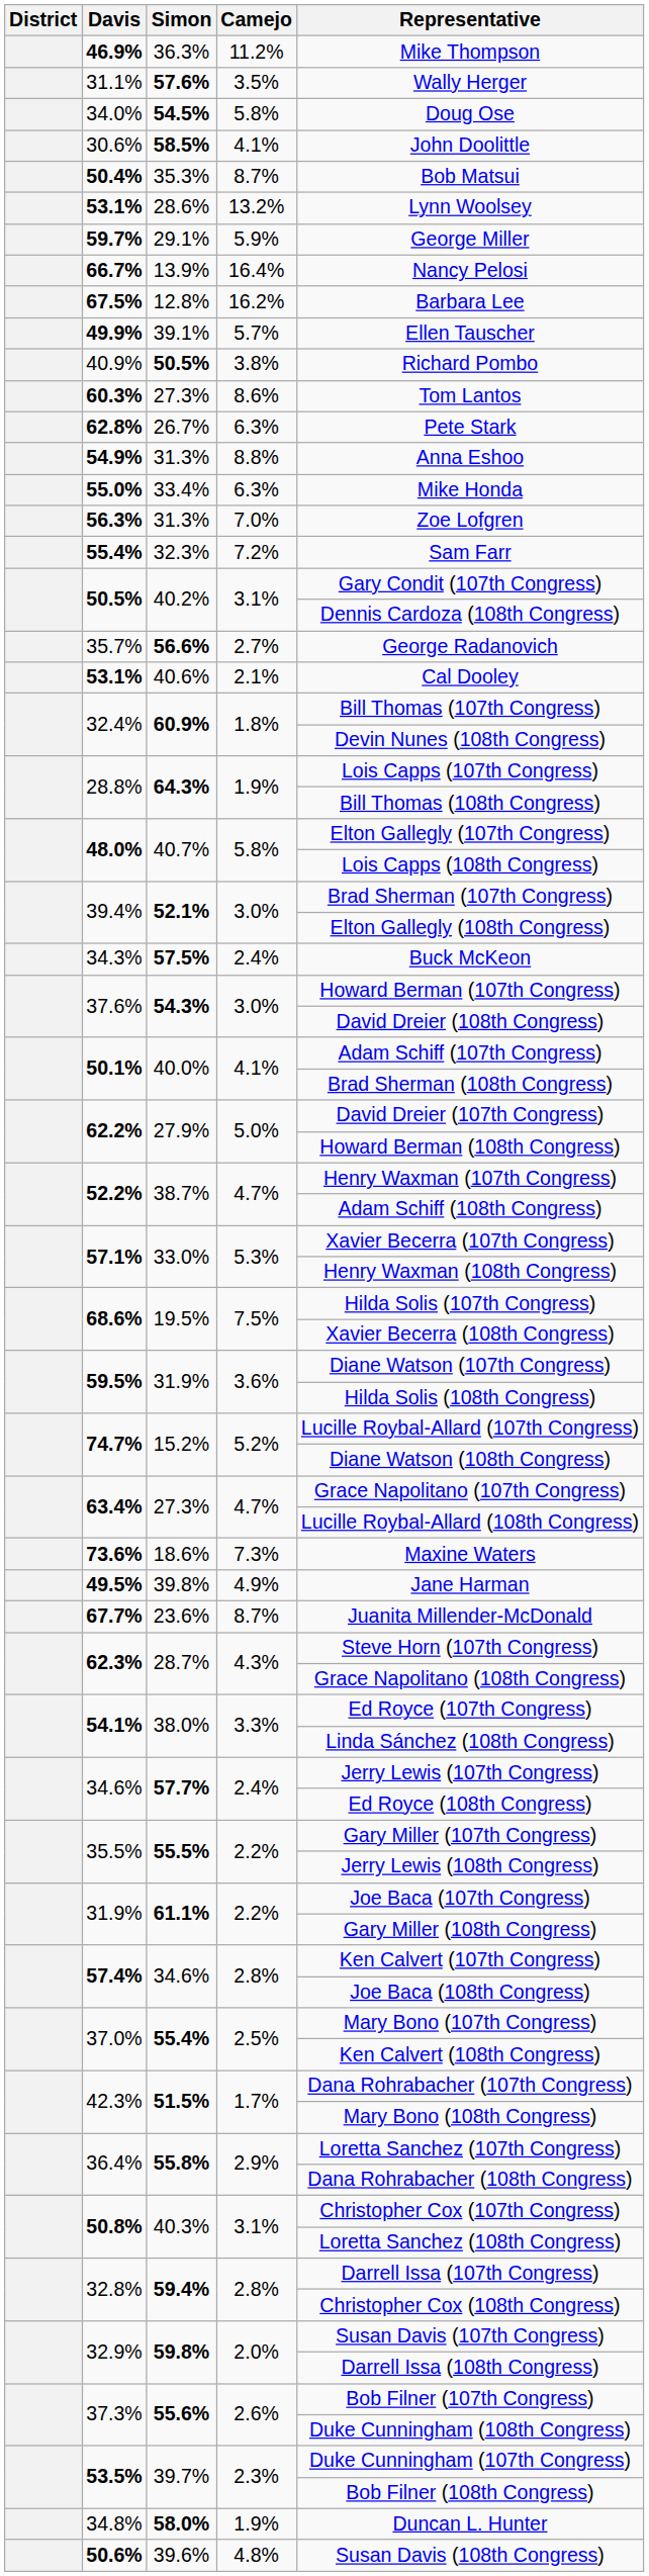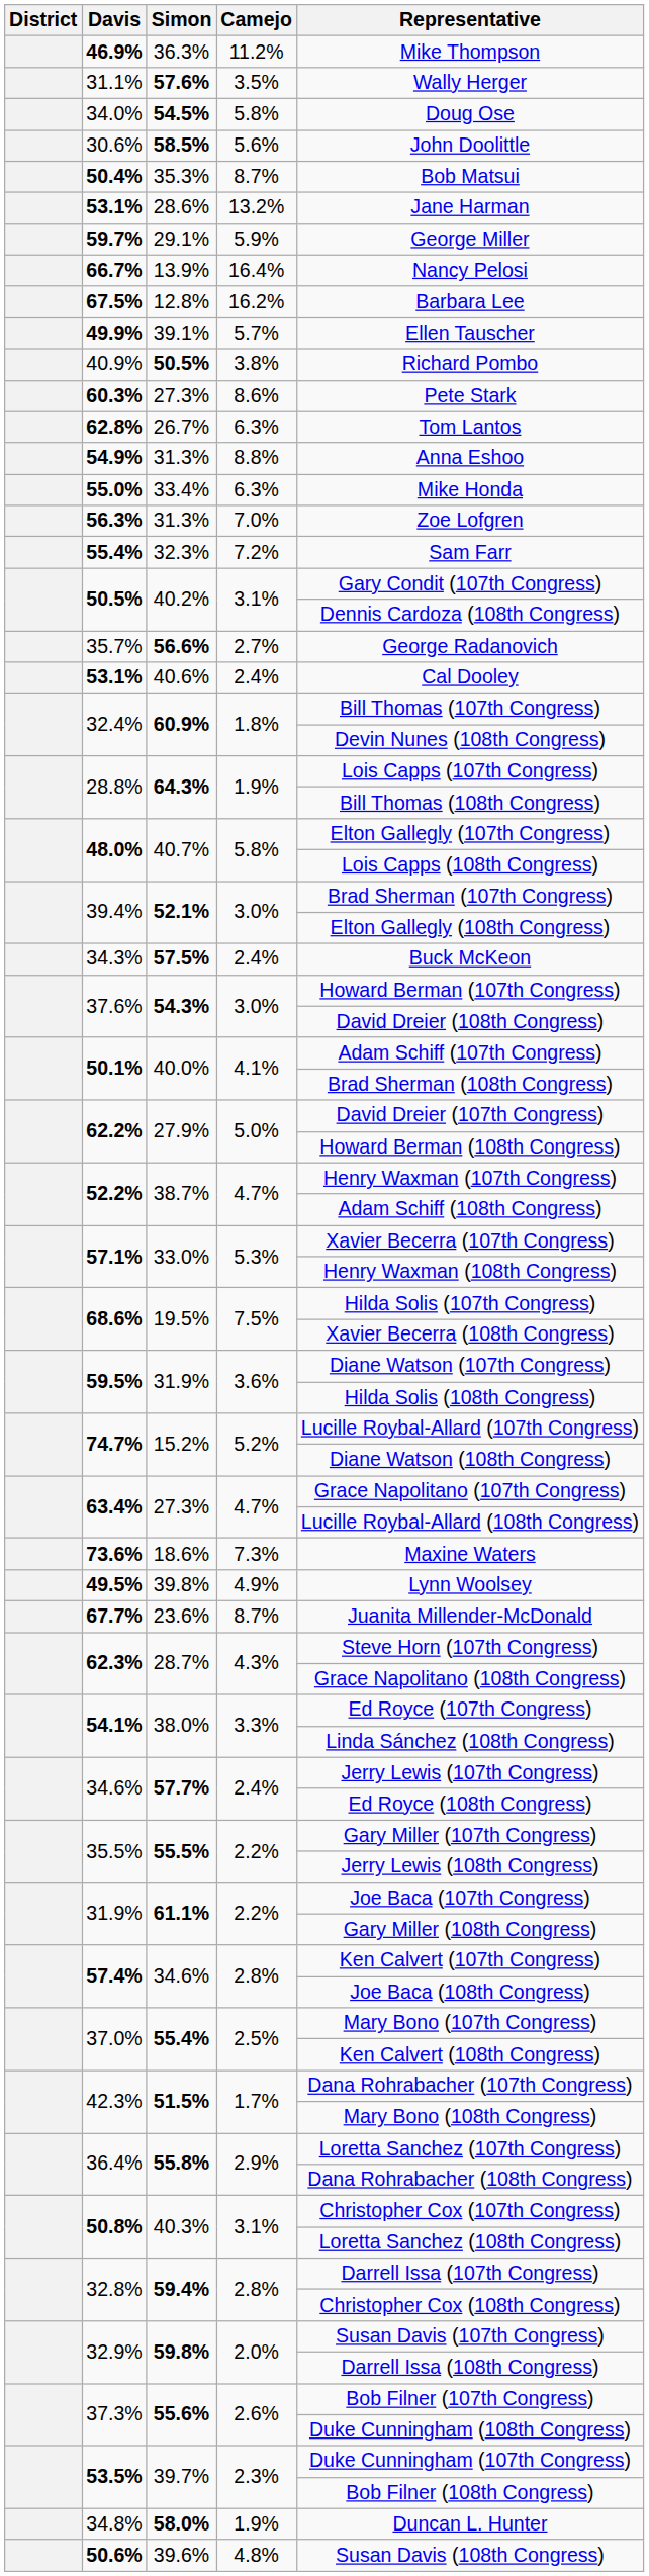30.6% | Camejo: 4.1% -> 5.6%
53.1% / 28.6% | Representative: Lynn Woolsey -> Jane Harman
60.3% | Representative: Tom Lantos -> Pete Stark
62.8% | Representative: Pete Stark -> Tom Lantos
53.1% / 40.6% | Camejo: 2.1% -> 2.4%
49.5% | Representative: Jane Harman -> Lynn Woolsey
